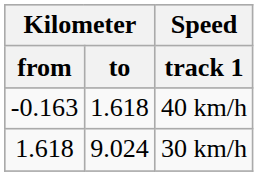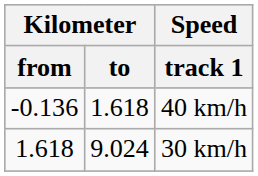40 km/h | Kilometer / from: -0.163 -> -0.136
